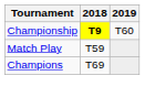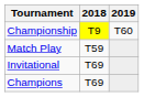Championship | 2018: bold -> normal
+ row: Invitational | T69
